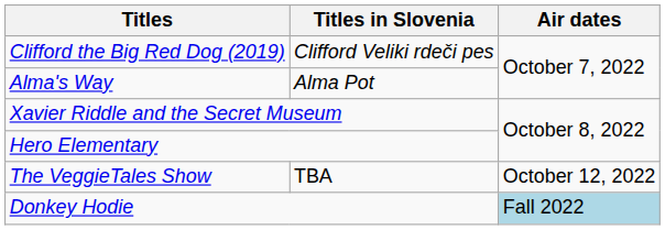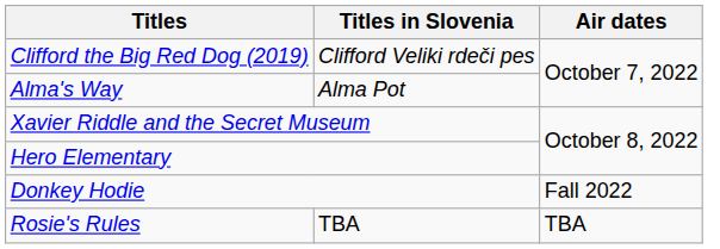- row: The VeggieTales Show | TBA | October 12, 2022
Donkey Hodie | Air dates: lightblue background -> no background
+ row: Rosie's Rules | TBA | TBA
